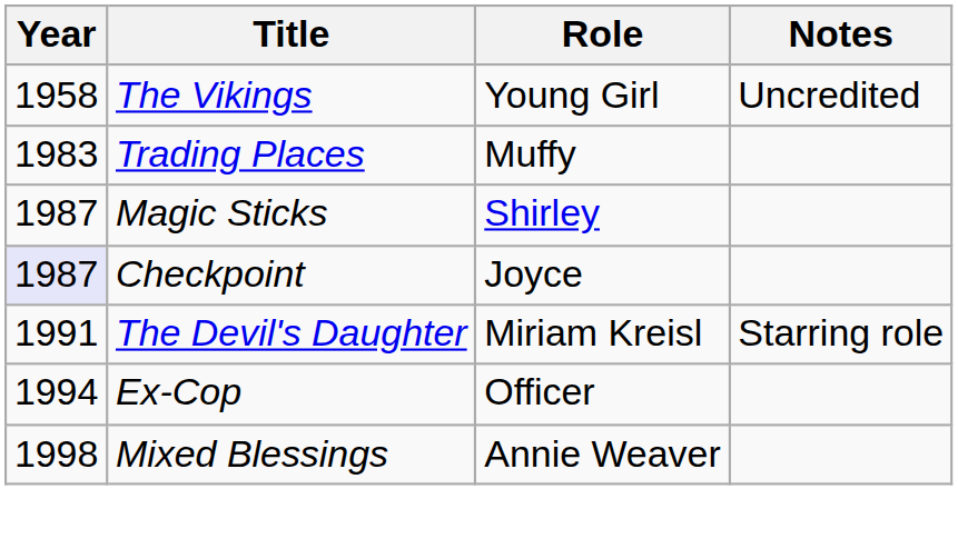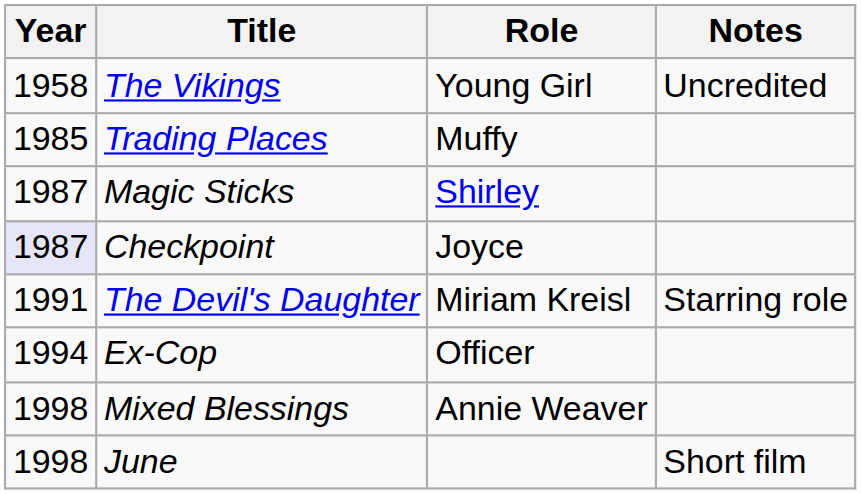Trading Places | Year: 1983 -> 1985
+ row: 1998 | June | Short film
